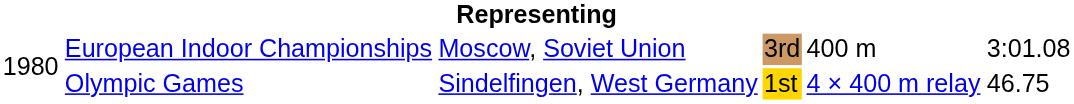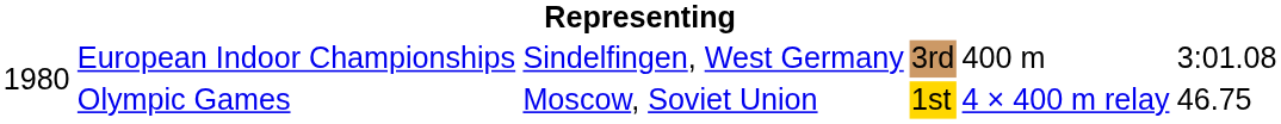European Indoor Championships | column 3: Moscow, Soviet Union -> Sindelfingen, West Germany
Olympic Games | column 3: Sindelfingen, West Germany -> Moscow, Soviet Union
